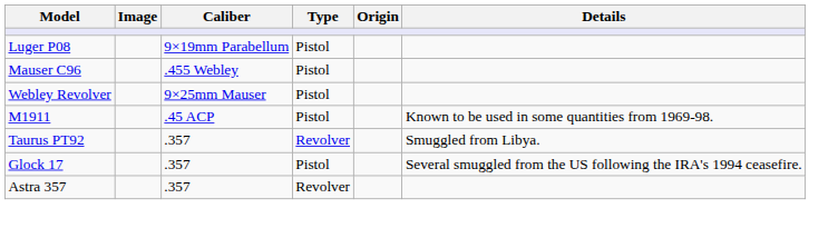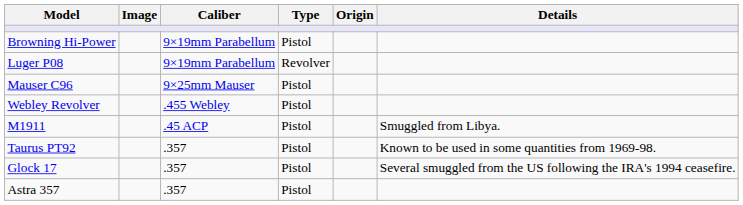+ row: Browning Hi-Power | 9×19mm Parabellum | Pistol
Luger P08 | Type: Pistol -> Revolver
Mauser C96 | Caliber: .455 Webley -> 9×25mm Mauser
Webley Revolver | Caliber: 9×25mm Mauser -> .455 Webley
M1911 | Details: Known to be used in some quantities from 1969-98. -> Smuggled from Libya.
Taurus PT92 | Type: Revolver -> Pistol
Taurus PT92 | Details: Smuggled from Libya. -> Known to be used in some quantities from 1969-98.
Astra 357 | Type: Revolver -> Pistol
